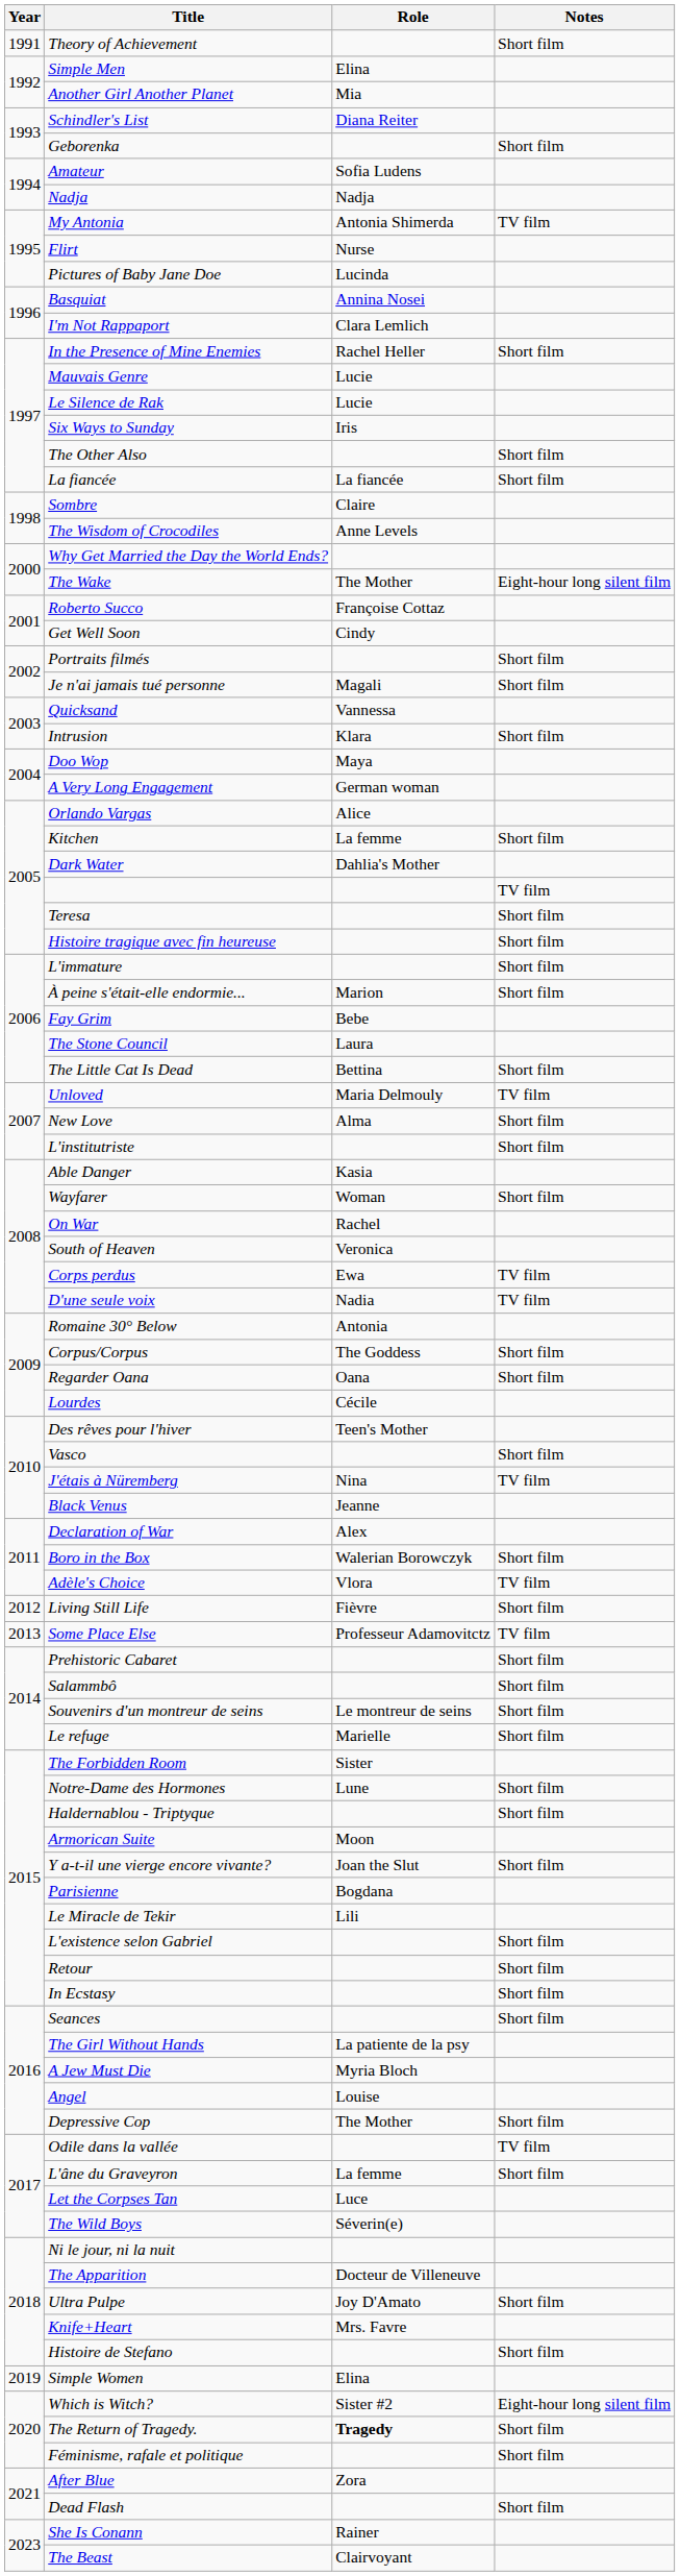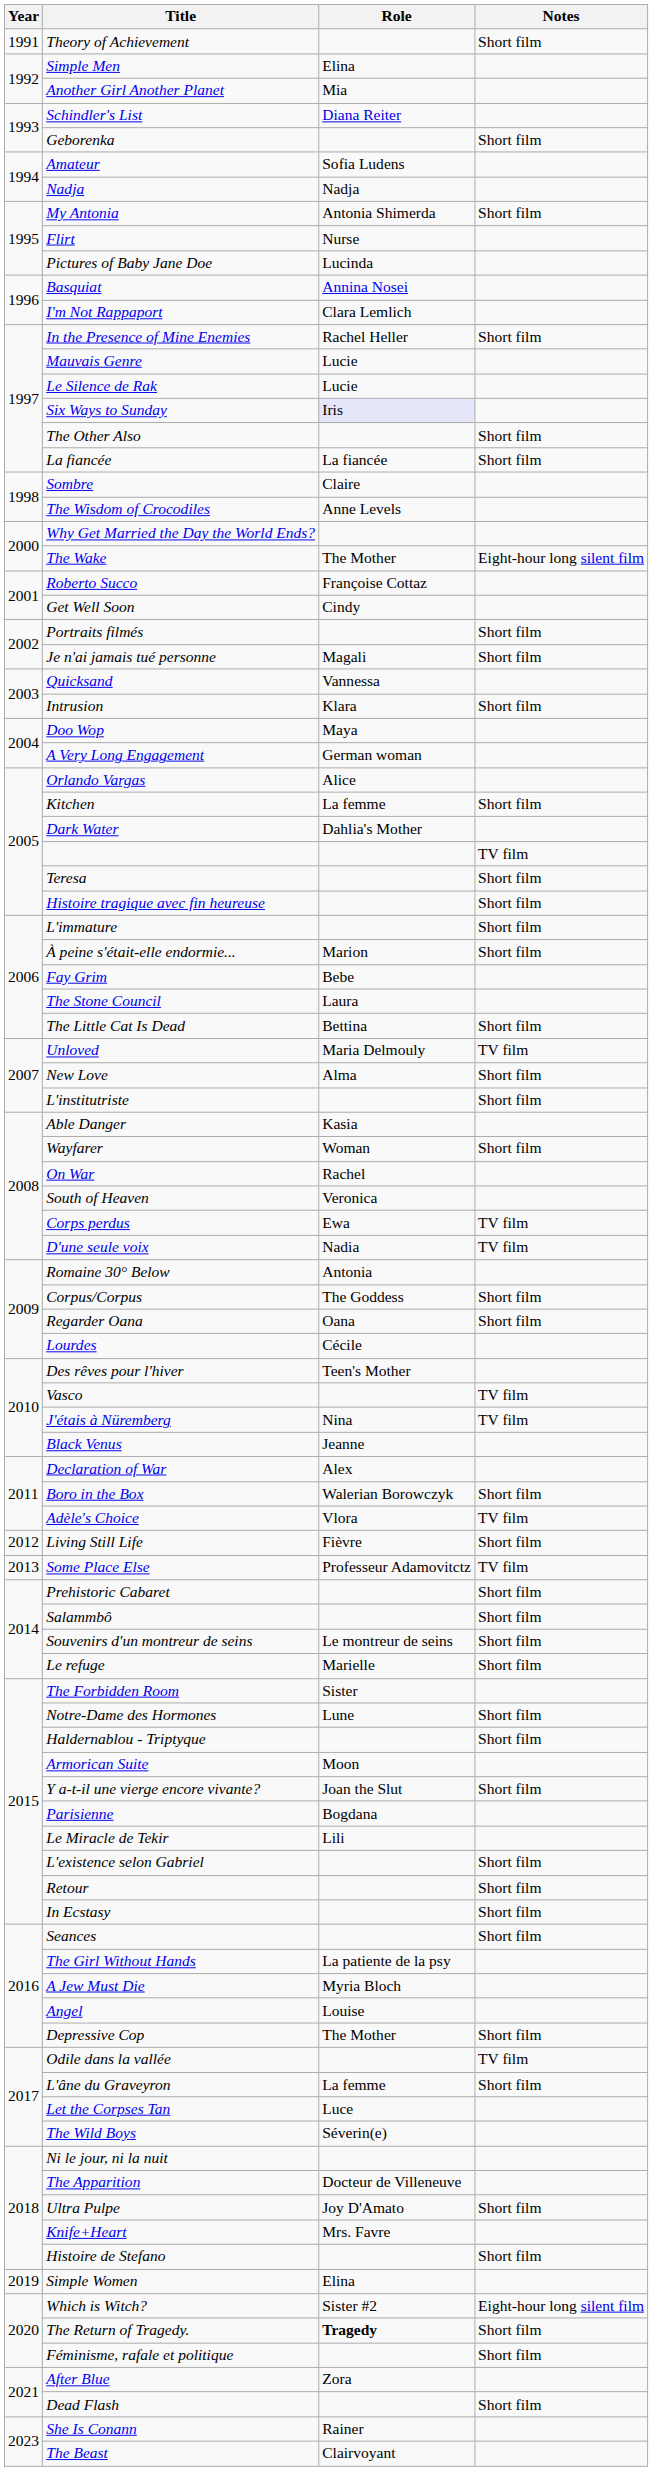My Antonia | Notes: TV film -> Short film
Six Ways to Sunday | Role: no background -> lavender background
Vasco | Notes: Short film -> TV film
